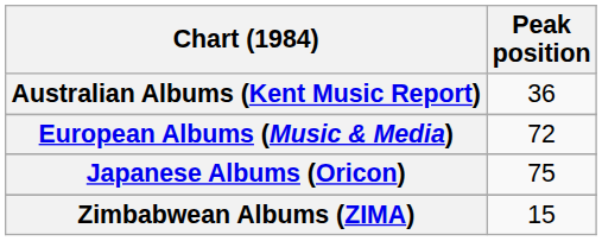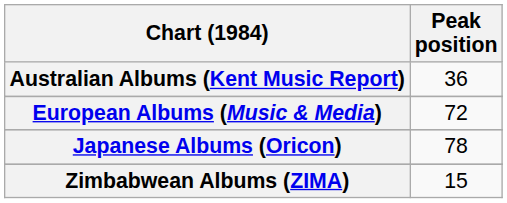Japanese Albums (Oricon) | Peak position: 75 -> 78
